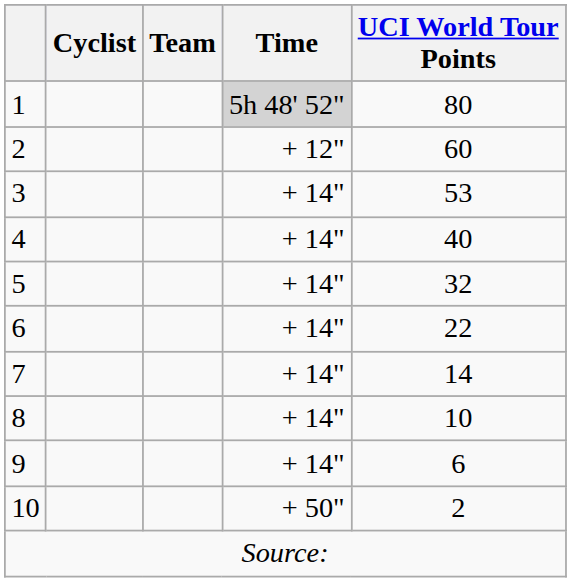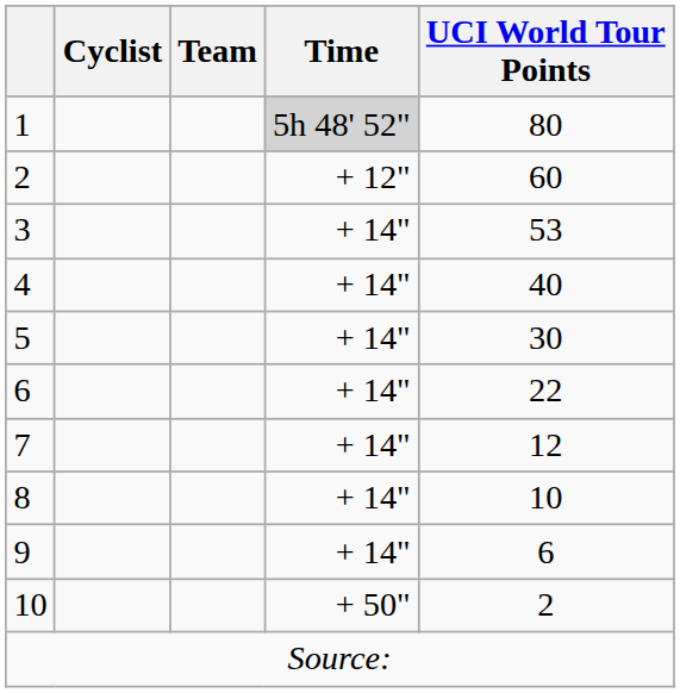5 | UCI World Tour Points: 32 -> 30
7 | UCI World Tour Points: 14 -> 12
